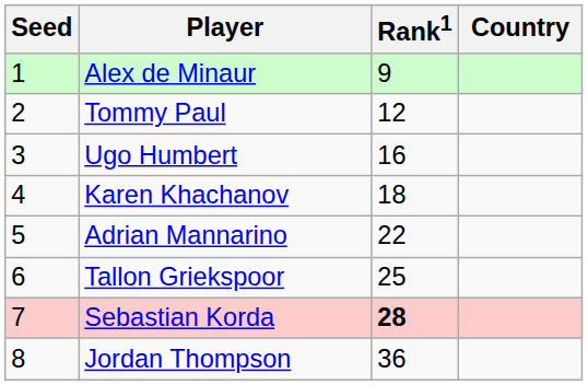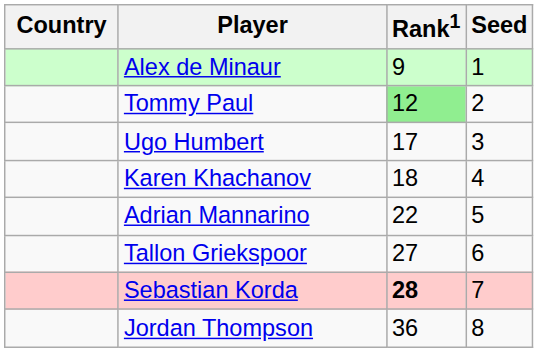columns swapped: Country <-> Seed
Tommy Paul | Rank1: no background -> lightgreen background
Ugo Humbert | Rank1: 16 -> 17
Tallon Griekspoor | Rank1: 25 -> 27
